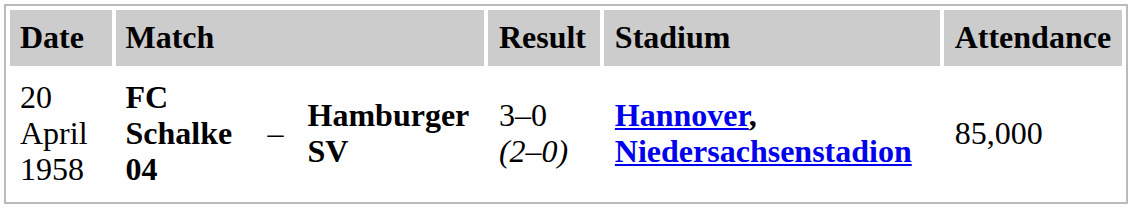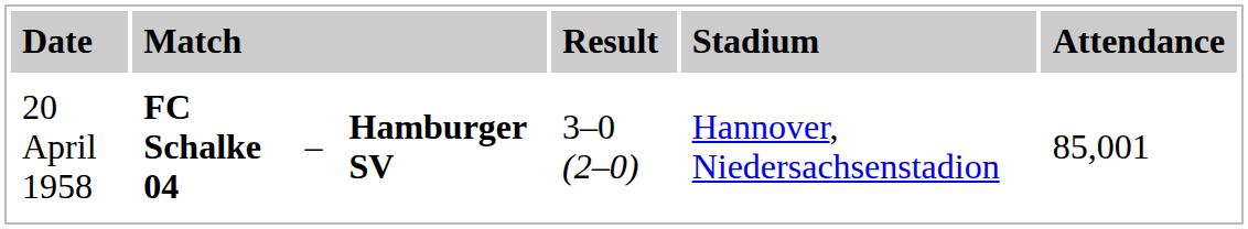20 April 1958 | column 6: bold -> normal
20 April 1958 | column 7: 85,000 -> 85,001
